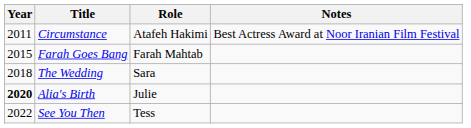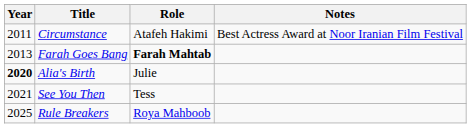Farah Goes Bang | Year: 2015 -> 2013
Farah Goes Bang | Role: normal -> bold
- row: 2018 | The Wedding | Sara
See You Then | Year: 2022 -> 2021
+ row: 2025 | Rule Breakers | Roya Mahboob
